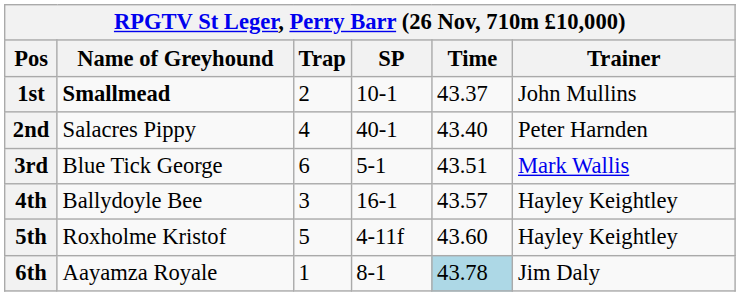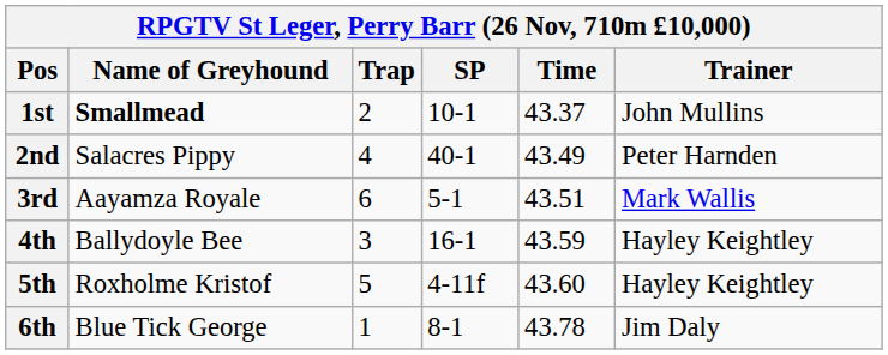2nd | Time: 43.40 -> 43.49
3rd | Name of Greyhound: Blue Tick George -> Aayamza Royale
4th | Time: 43.57 -> 43.59
6th | Name of Greyhound: Aayamza Royale -> Blue Tick George
6th | Time: lightblue background -> no background
